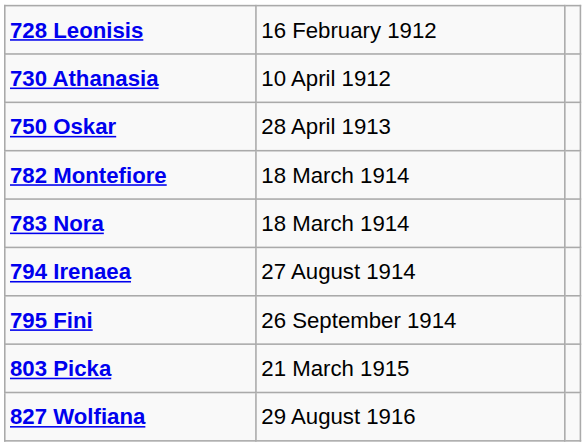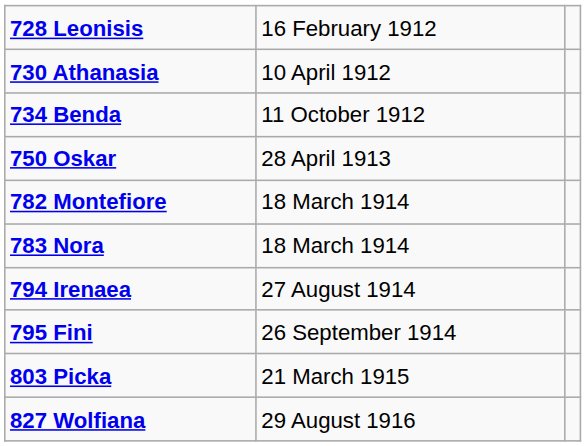+ row: 734 Benda | 11 October 1912
